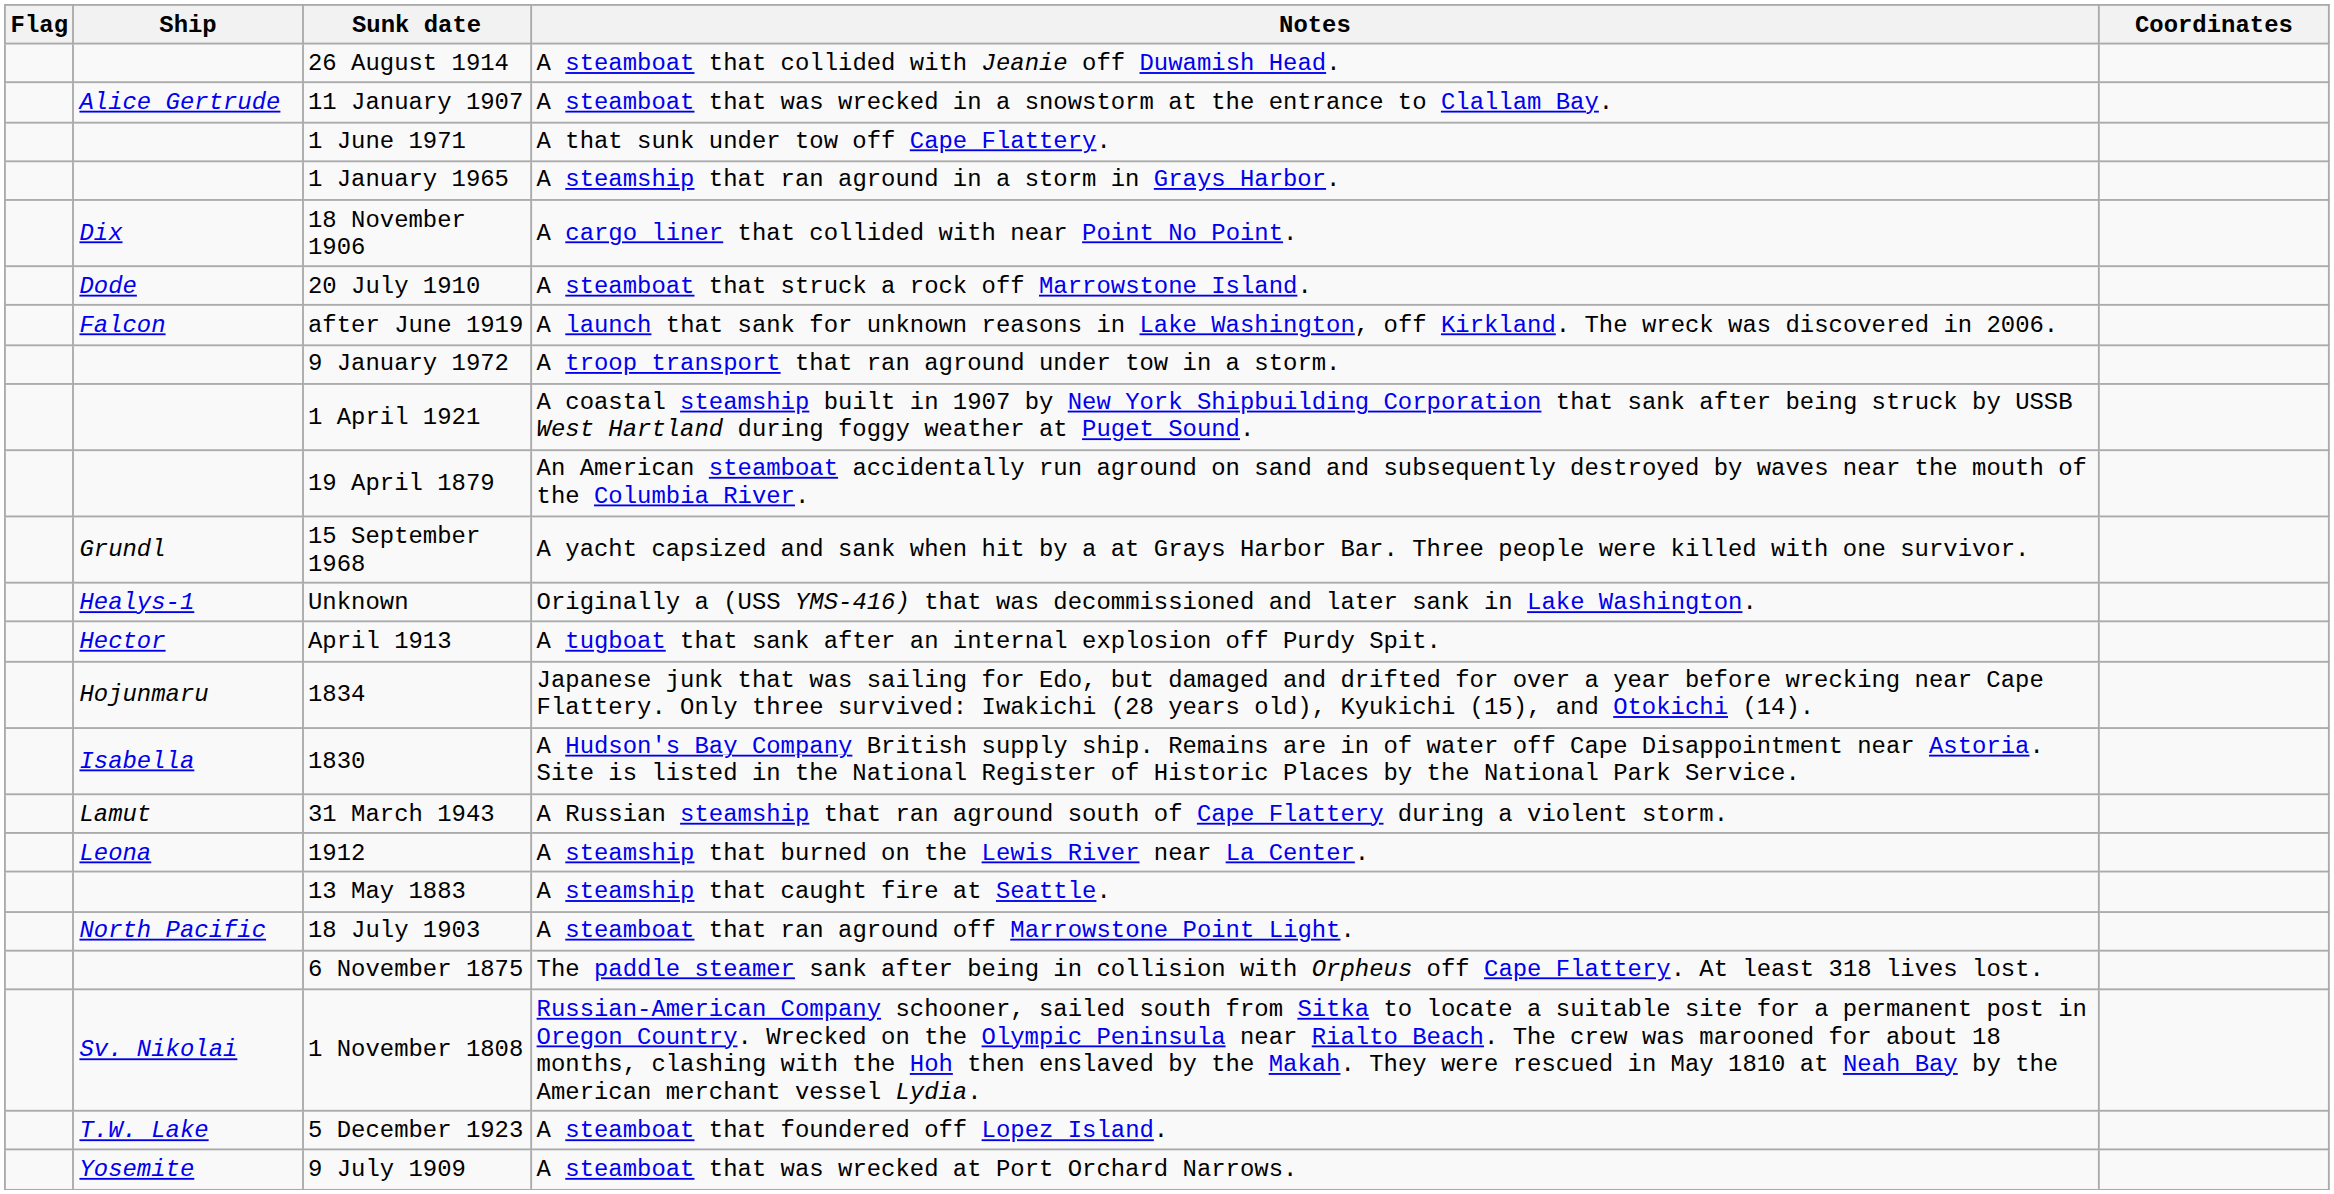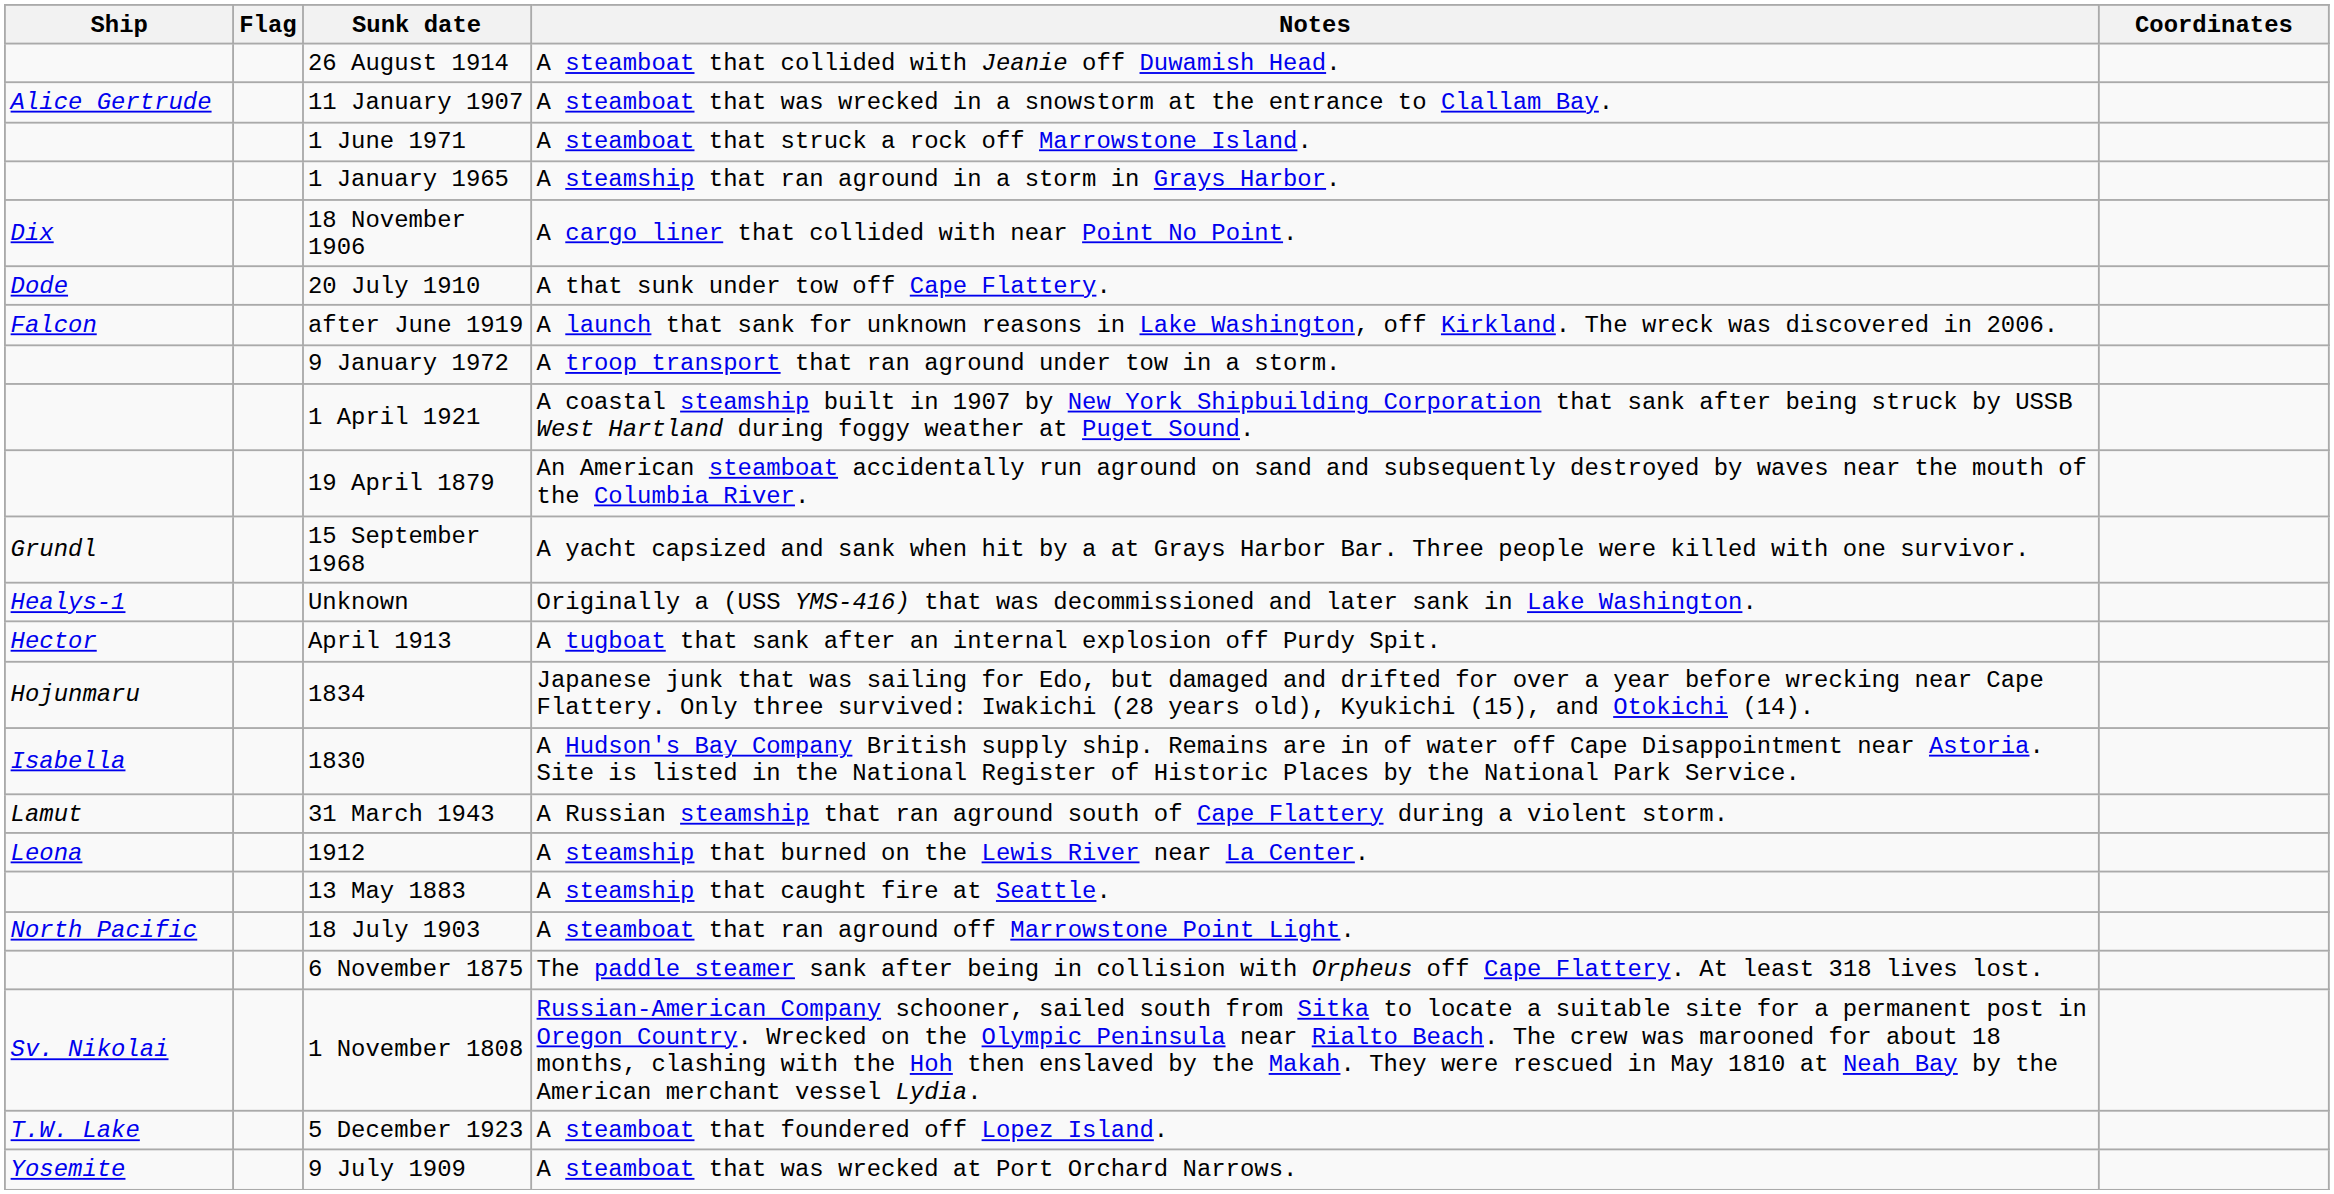columns swapped: Ship <-> Flag
1 June 1971 | Notes: A that sunk under tow off Cape Flattery. -> A steamboat that struck a rock off Marrowstone Island.
20 July 1910 | Notes: A steamboat that struck a rock off Marrowstone Island. -> A that sunk under tow off Cape Flattery.
